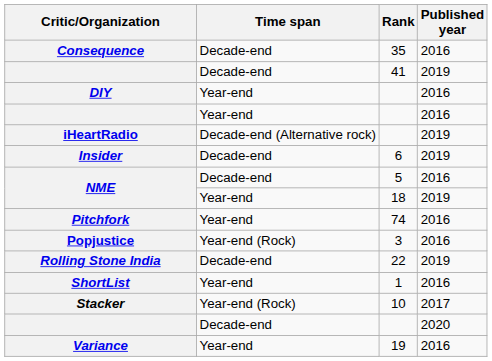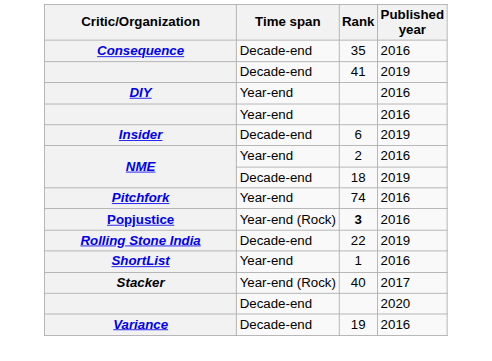- row: iHeartRadio | Decade-end (Alternative rock) | 2019
NME / 2016 | Time span: Decade-end -> Year-end
NME / 2016 | Rank: 5 -> 2
NME / 2019 | Time span: Year-end -> Decade-end
Popjustice | Rank: normal -> bold
Stacker | Rank: 10 -> 40
Variance | Time span: Year-end -> Decade-end
